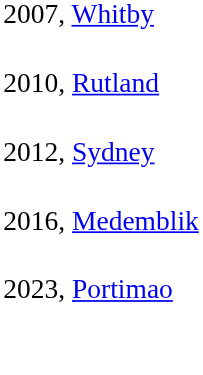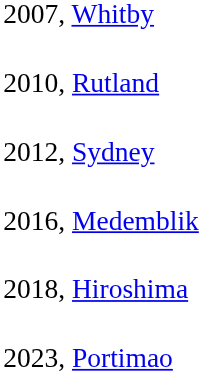+ row: 2018, Hiroshima
